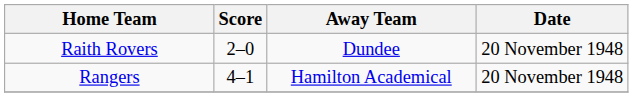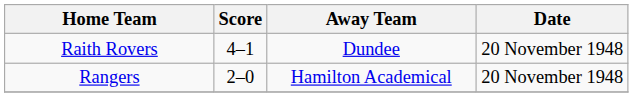Raith Rovers | Score: 2–0 -> 4–1
Rangers | Score: 4–1 -> 2–0
